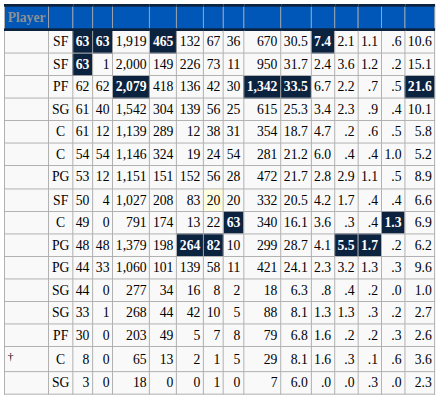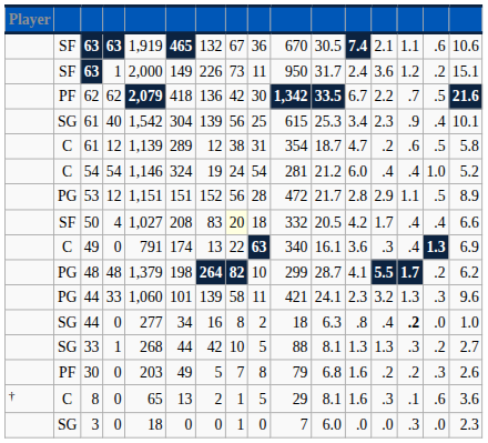50 | column 9: 20 -> 18
44 / 0 | column 14: normal -> bold
